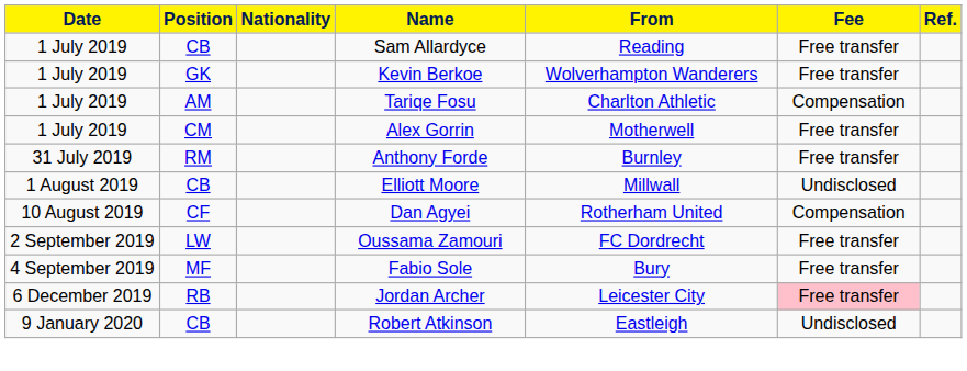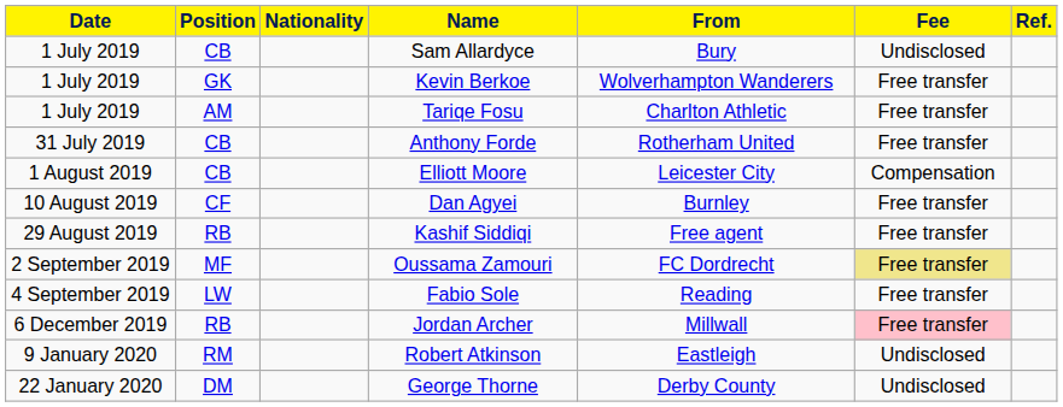Sam Allardyce | From: Reading -> Bury
Sam Allardyce | Fee: Free transfer -> Undisclosed
Tariqe Fosu | Fee: Compensation -> Free transfer
- row: 1 July 2019 | CM | Alex Gorrin | Motherwell | Free transfer
Anthony Forde | Position: RM -> CB
Anthony Forde | From: Burnley -> Rotherham United
Elliott Moore | From: Millwall -> Leicester City
Elliott Moore | Fee: Undisclosed -> Compensation
Dan Agyei | From: Rotherham United -> Burnley
Dan Agyei | Fee: Compensation -> Free transfer
+ row: 29 August 2019 | RB | Kashif Siddiqi | Free agent | Free transfer
Oussama Zamouri | Position: LW -> MF
Oussama Zamouri | Fee: no background -> khaki background
Fabio Sole | Position: MF -> LW
Fabio Sole | From: Bury -> Reading
Jordan Archer | From: Leicester City -> Millwall
Robert Atkinson | Position: CB -> RM
+ row: 22 January 2020 | DM | George Thorne | Derby County | Undisclosed
